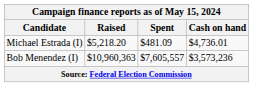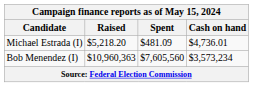Bob Menendez (I) | Spent: $7,605,557 -> $7,605,560
Bob Menendez (I) | Cash on hand: $3,573,236 -> $3,573,234
